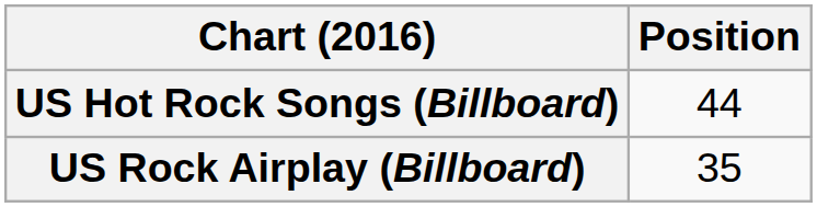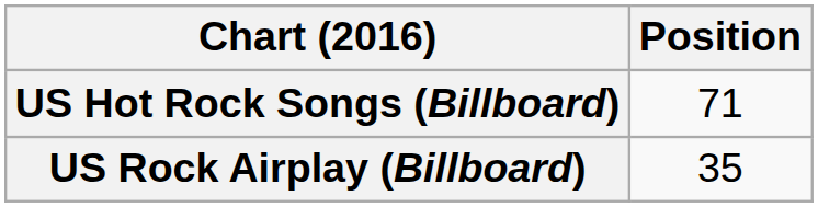US Hot Rock Songs (Billboard) | Position: 44 -> 71
